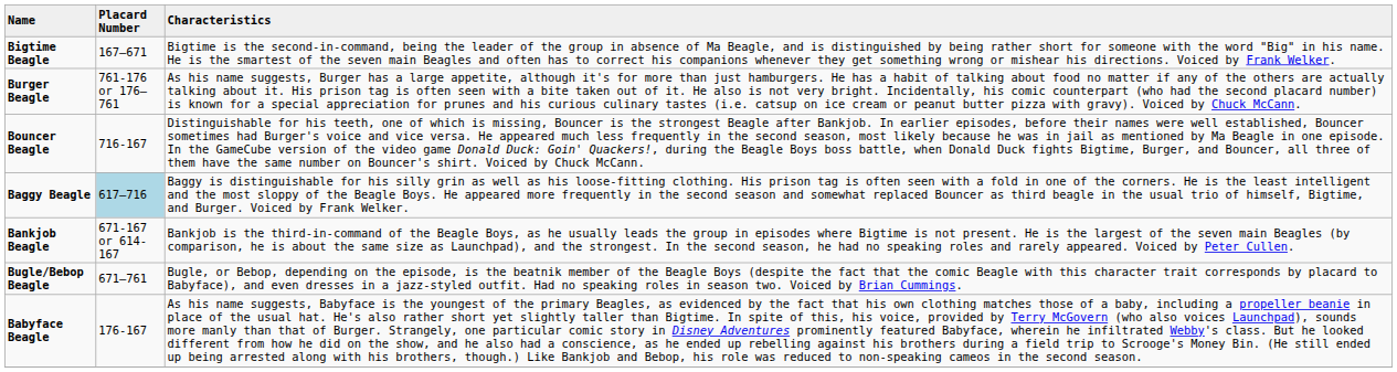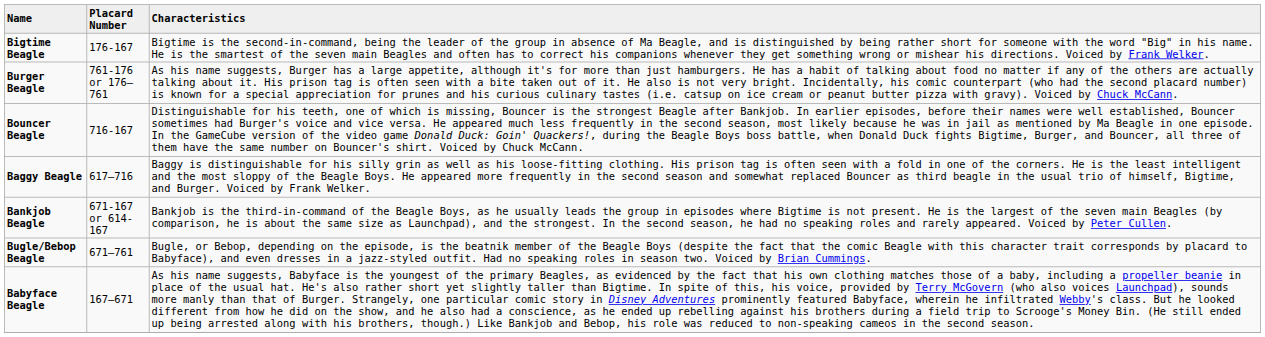Bigtime Beagle | Placard Number: 167–671 -> 176-167
Baggy Beagle | Placard Number: lightblue background -> no background
Babyface Beagle | Placard Number: 176-167 -> 167–671
